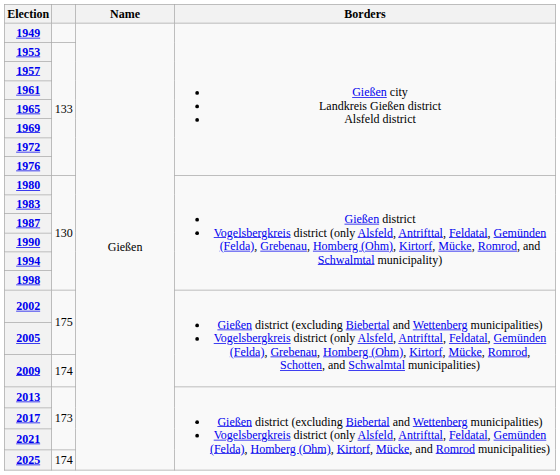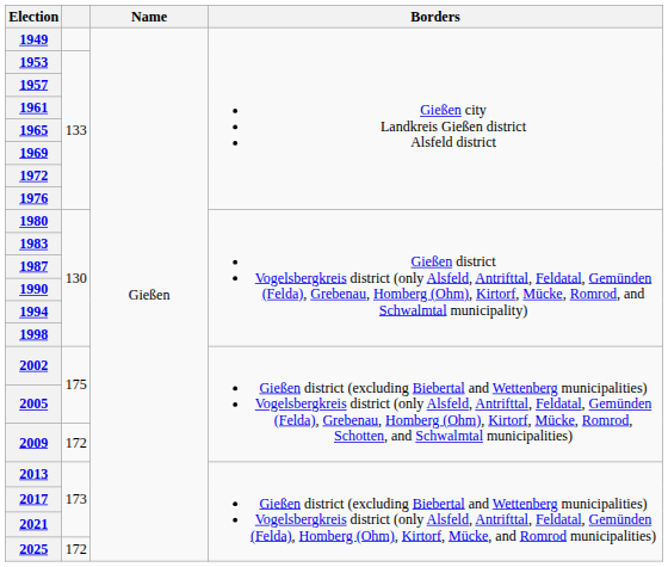2009 | column 2: 174 -> 172
2025 | column 2: 174 -> 172
